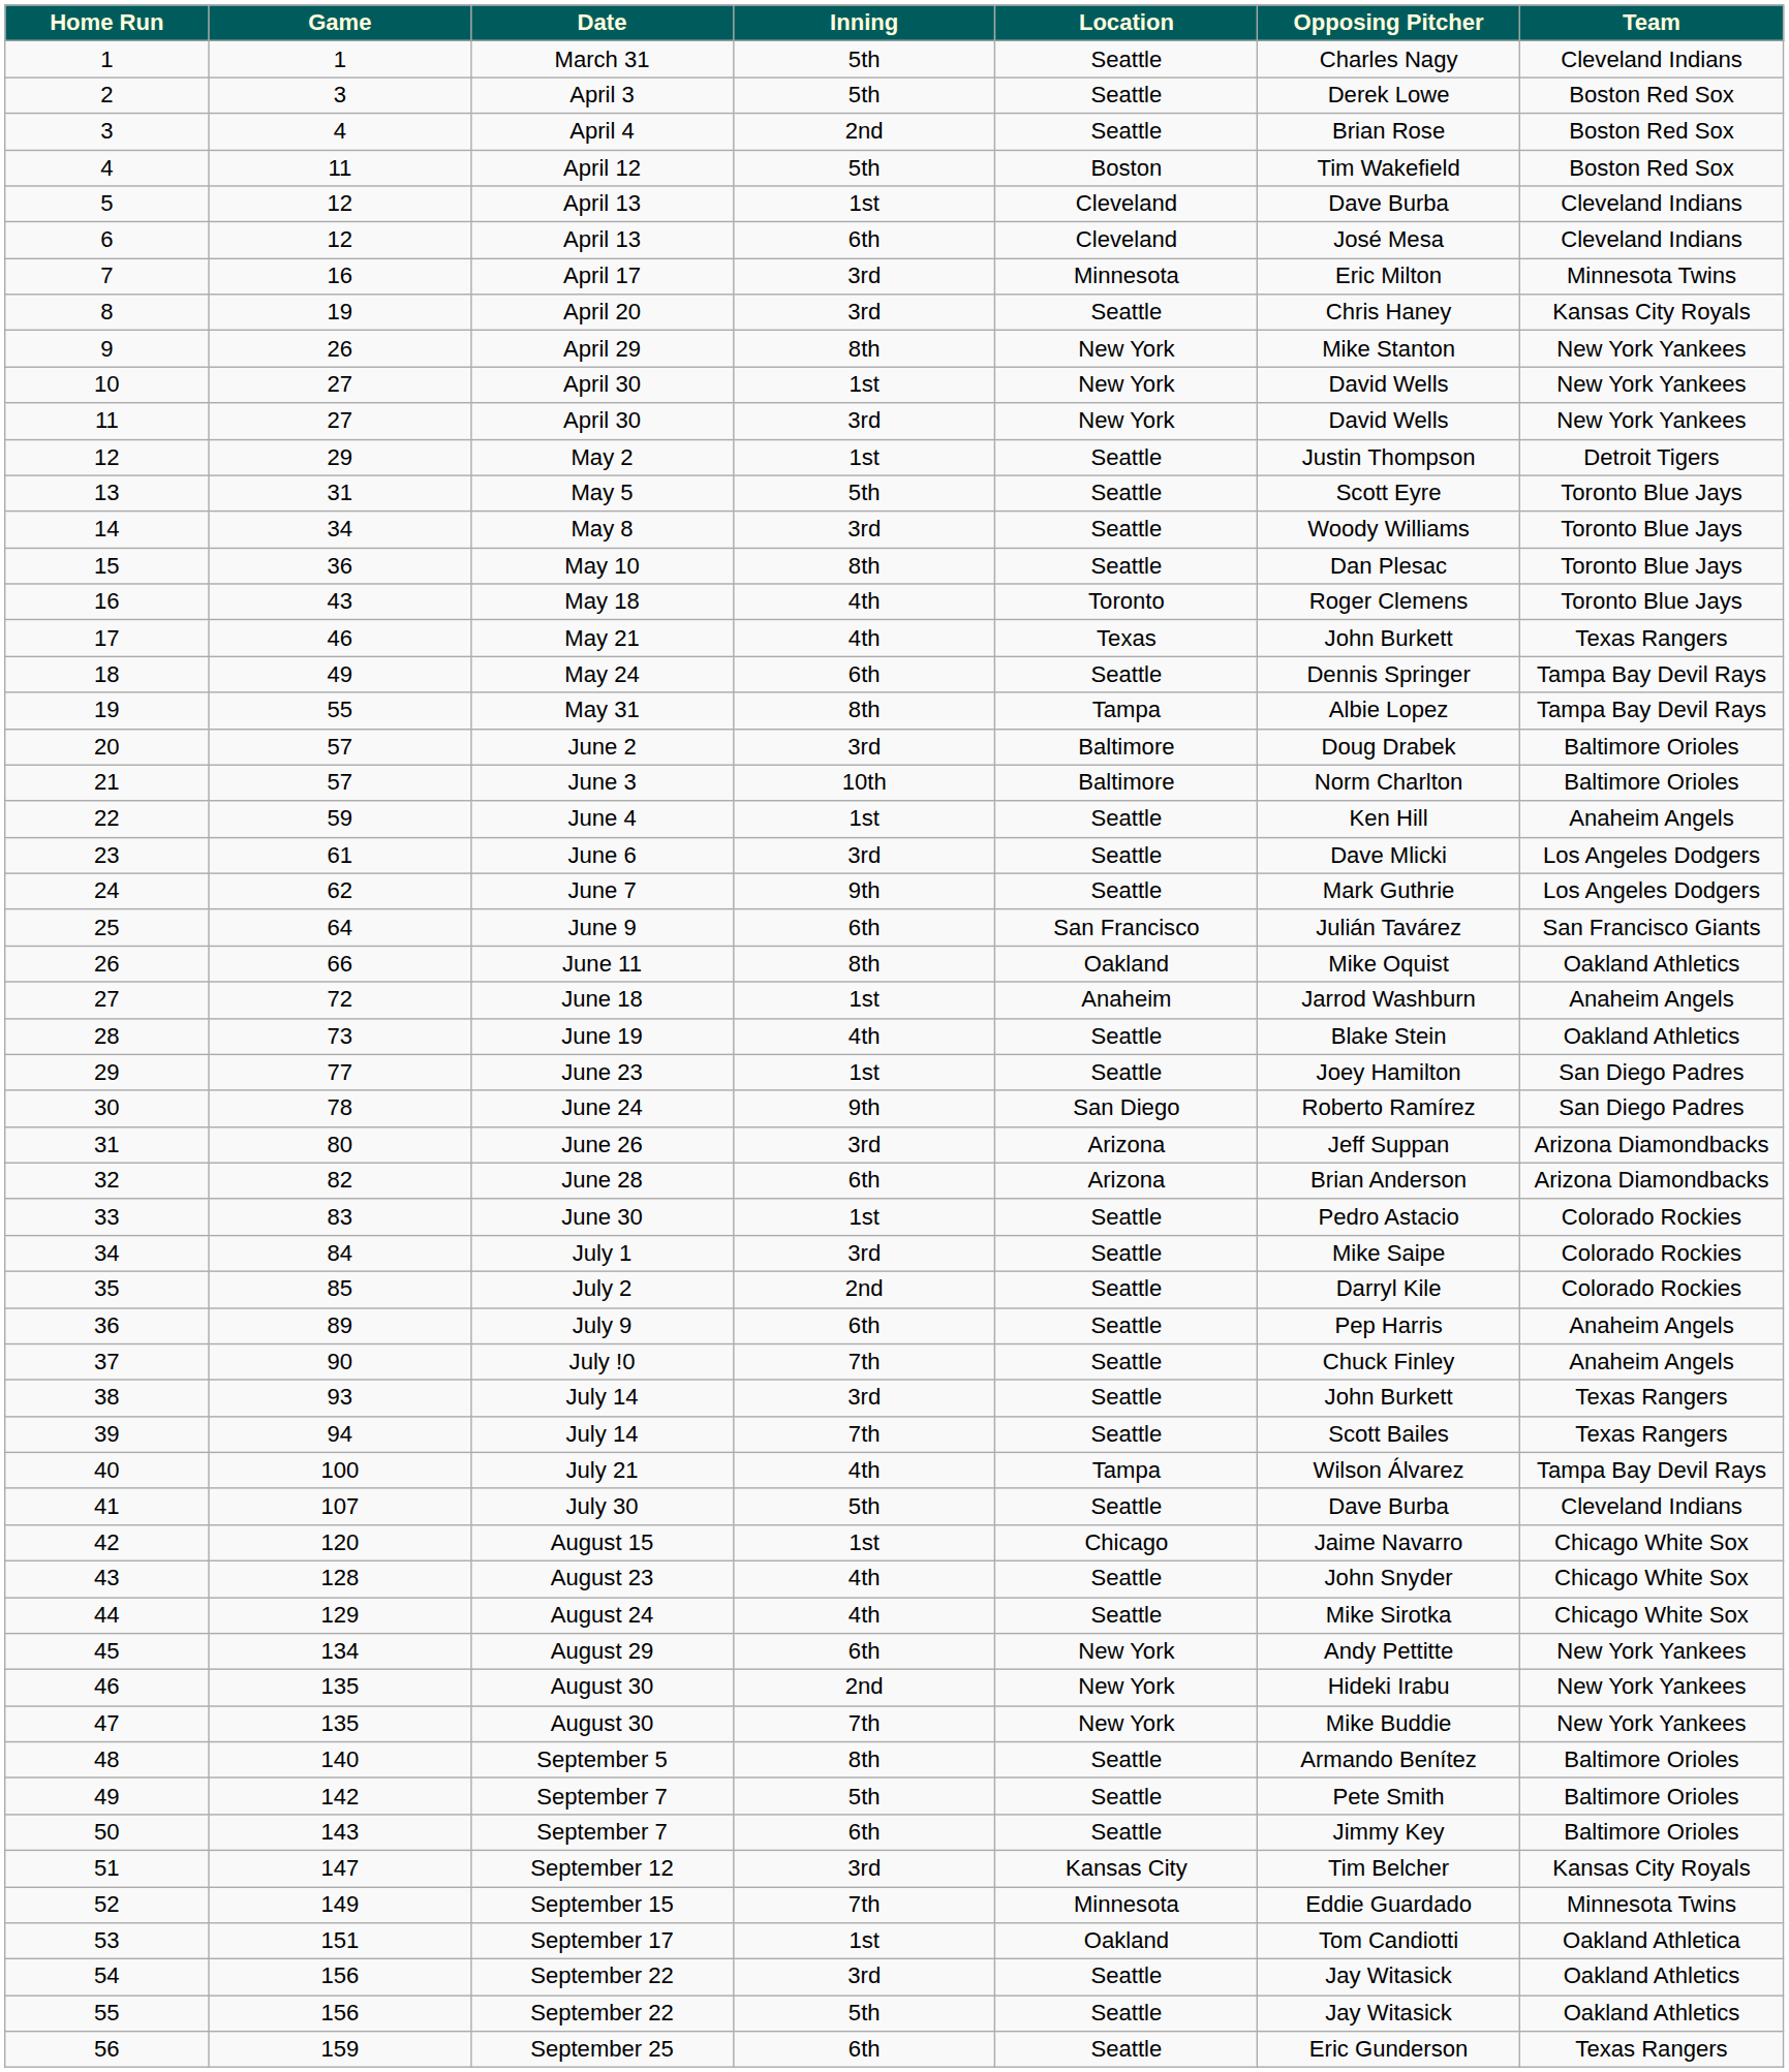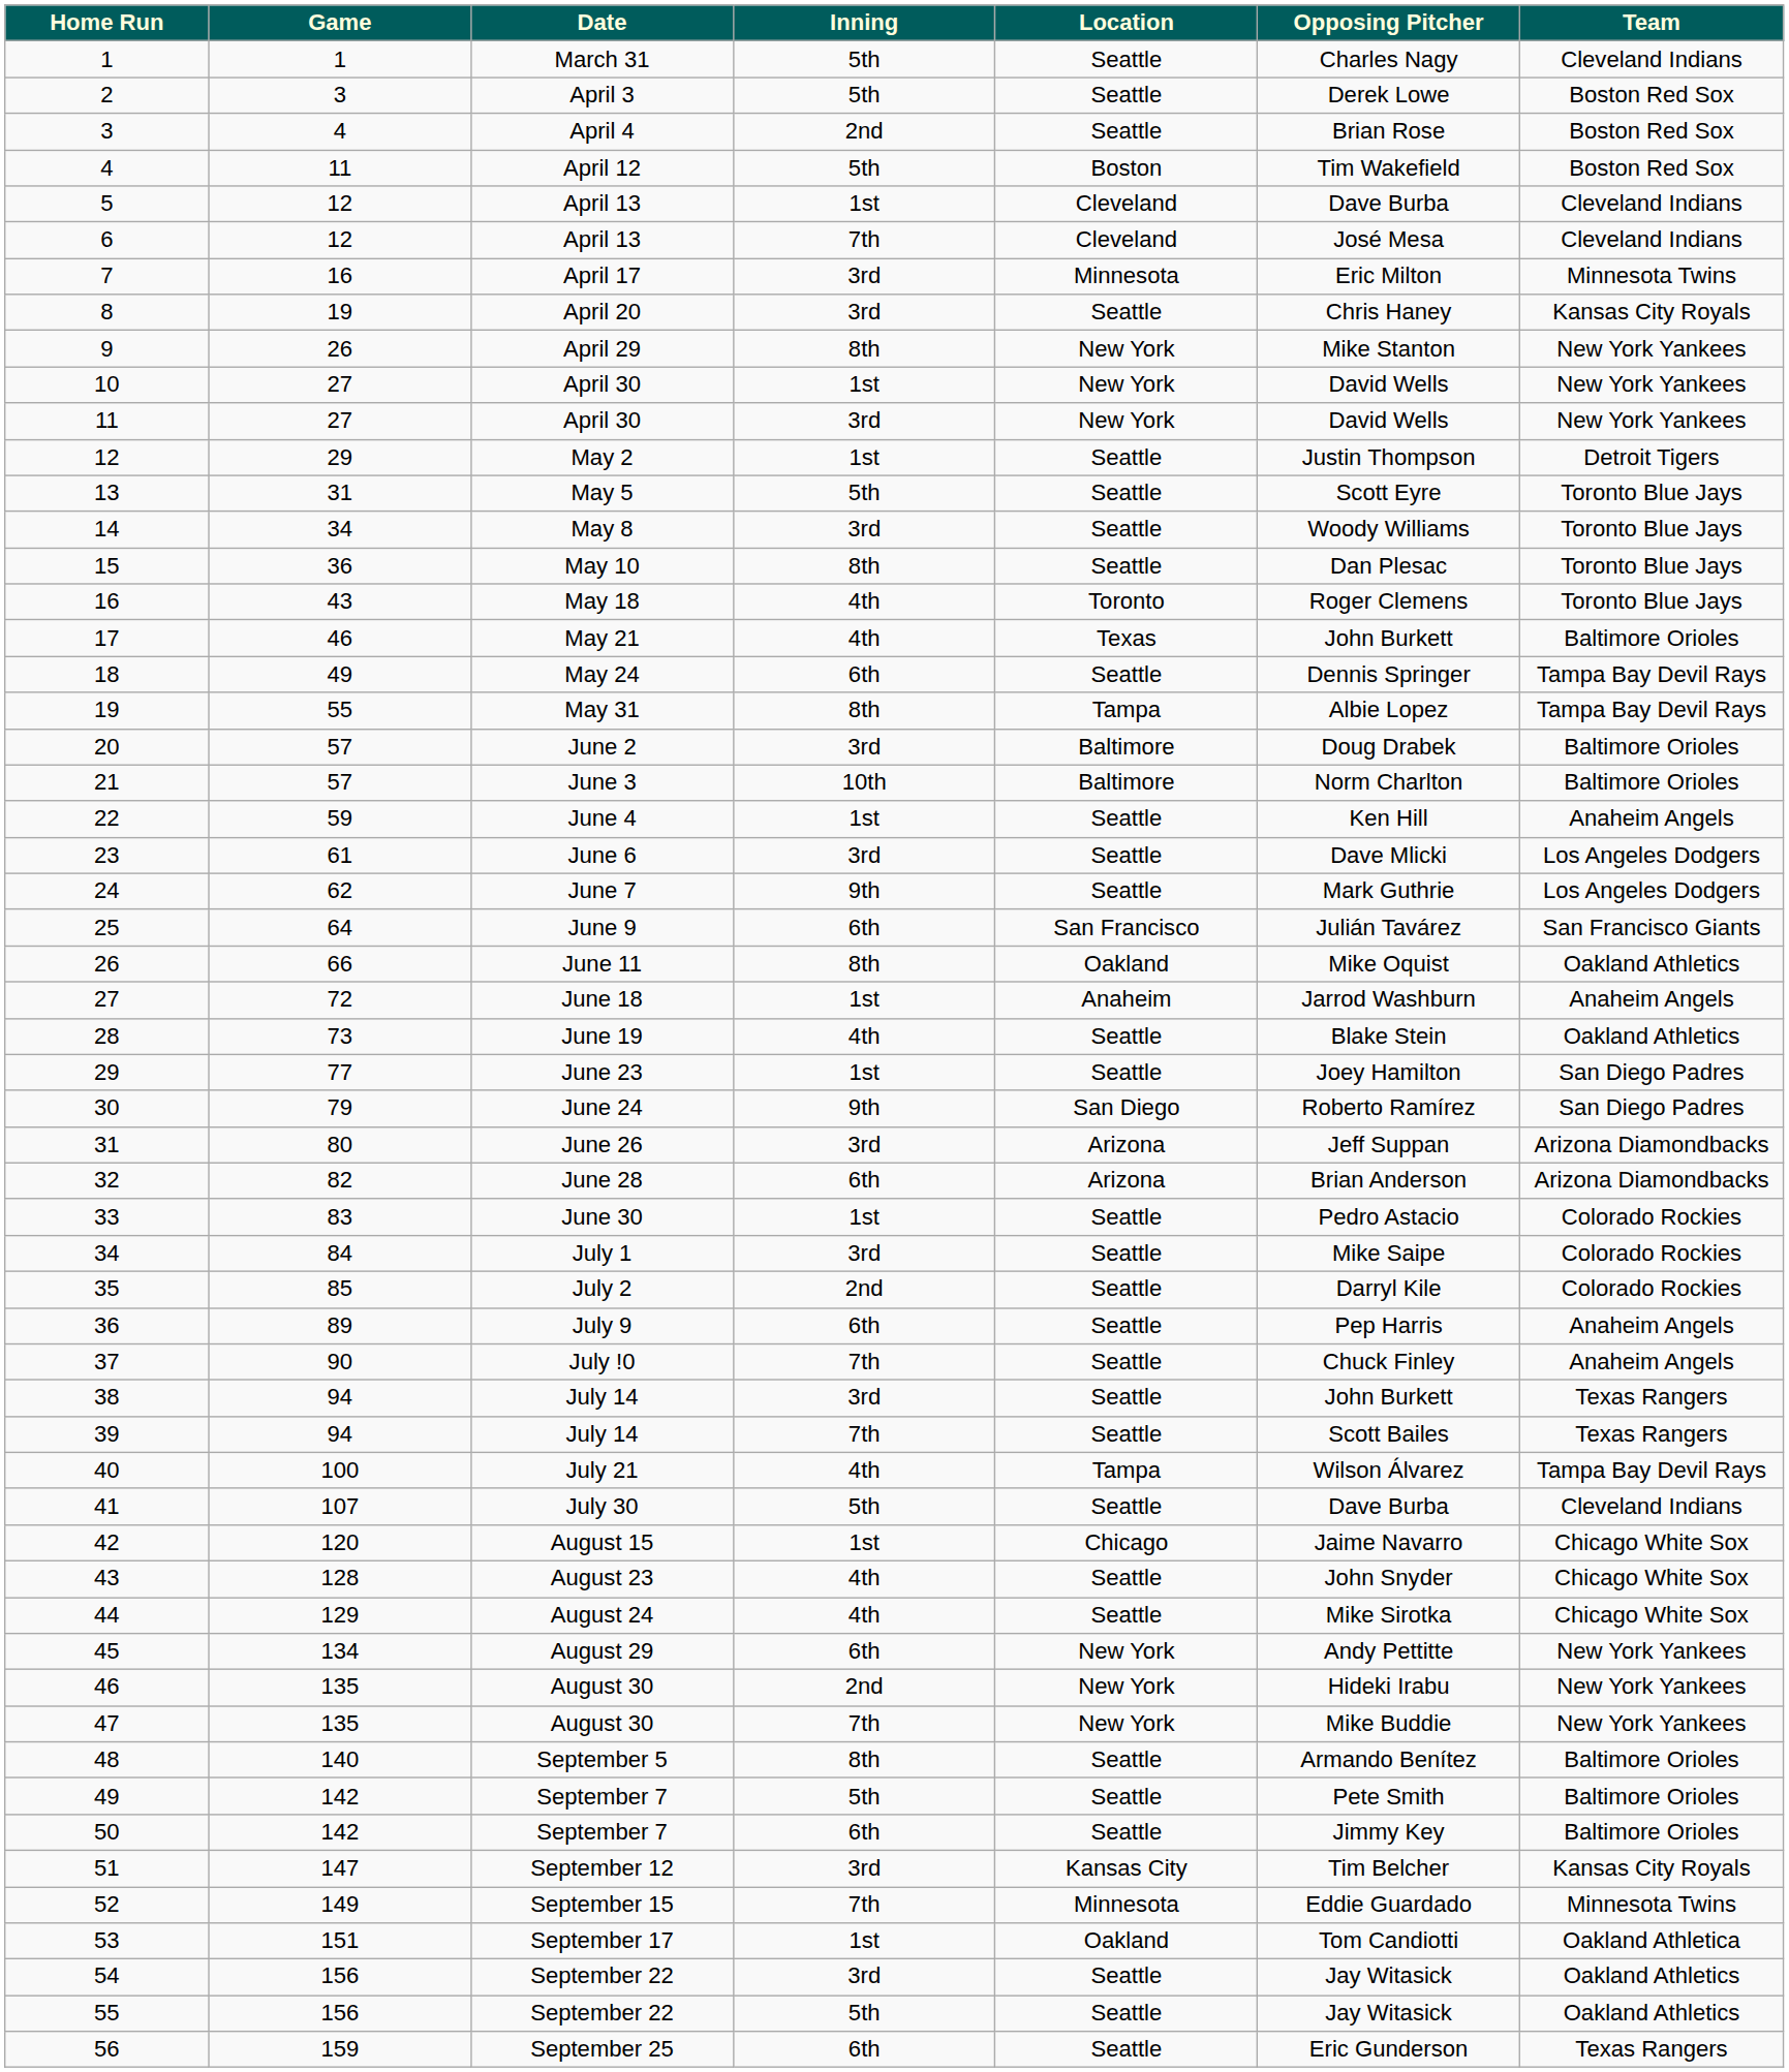6 | Inning: 6th -> 7th
17 | Team: Texas Rangers -> Baltimore Orioles
30 | Game: 78 -> 79
38 | Game: 93 -> 94
50 | Game: 143 -> 142
